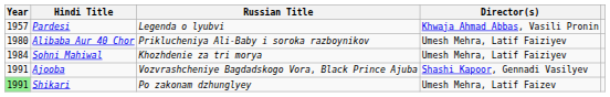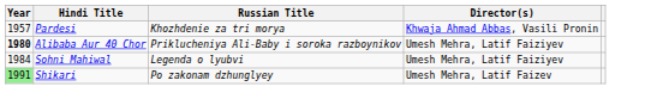Pardesi | Russian Title: Legenda o lyubvi -> Khozhdenie za tri morya
Alibaba Aur 40 Chor | Year: normal -> bold
Sohni Mahiwal | Russian Title: Khozhdenie za tri morya -> Legenda o lyubvi
- row: 1991 | Ajooba | Vozvrashcheniye Bagdadskogo Vora, Black Prince Ajuba | Shashi Kapoor, Gennadi Vasilyev
